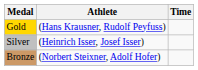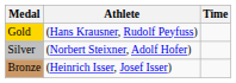Silver | Athlete: (Heinrich Isser, Josef Isser) -> (Norbert Steixner, Adolf Hofer)
Bronze | Athlete: (Norbert Steixner, Adolf Hofer) -> (Heinrich Isser, Josef Isser)
